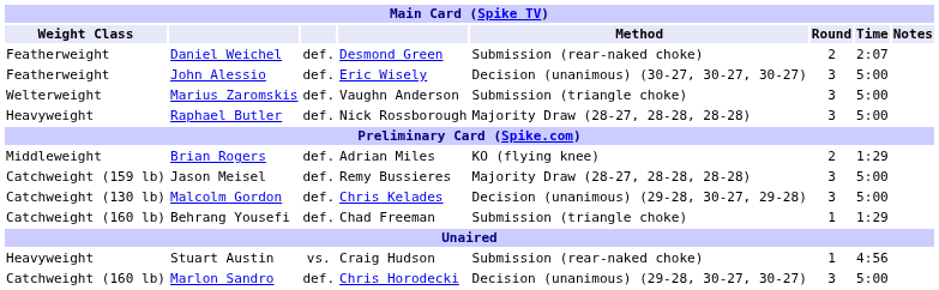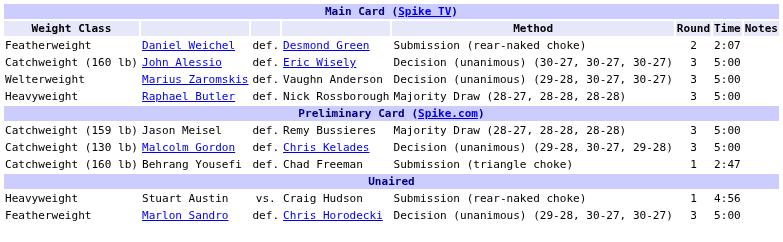John Alessio | Weight Class: Featherweight -> Catchweight (160 lb)
Marius Zaromskis | Method: Submission (triangle choke) -> Decision (unanimous) (29-28, 30-27, 30-27)
- row: Middleweight | Brian Rogers | def. | Adrian Miles | KO (flying knee) | 2 | 1:29
Behrang Yousefi | Time: 1:29 -> 2:47
Marlon Sandro | Weight Class: Catchweight (160 lb) -> Featherweight
